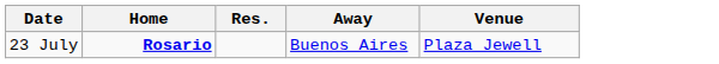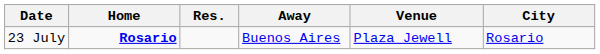+ column: City | Rosario
